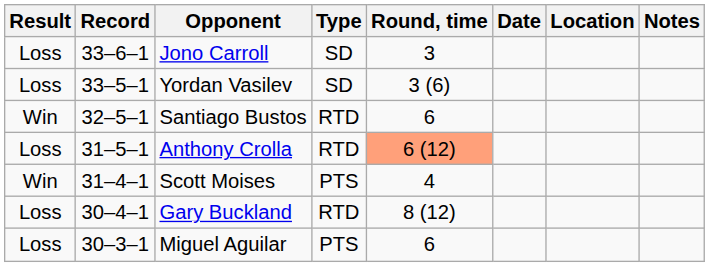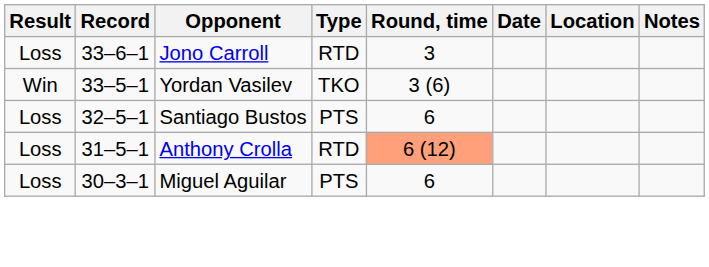Jono Carroll | Type: SD -> RTD
Yordan Vasilev | Result: Loss -> Win
Yordan Vasilev | Type: SD -> TKO
Santiago Bustos | Result: Win -> Loss
Santiago Bustos | Type: RTD -> PTS
- row: Win | 31–4–1 | Scott Moises | PTS | 4
- row: Loss | 30–4–1 | Gary Buckland | RTD | 8 (12)
